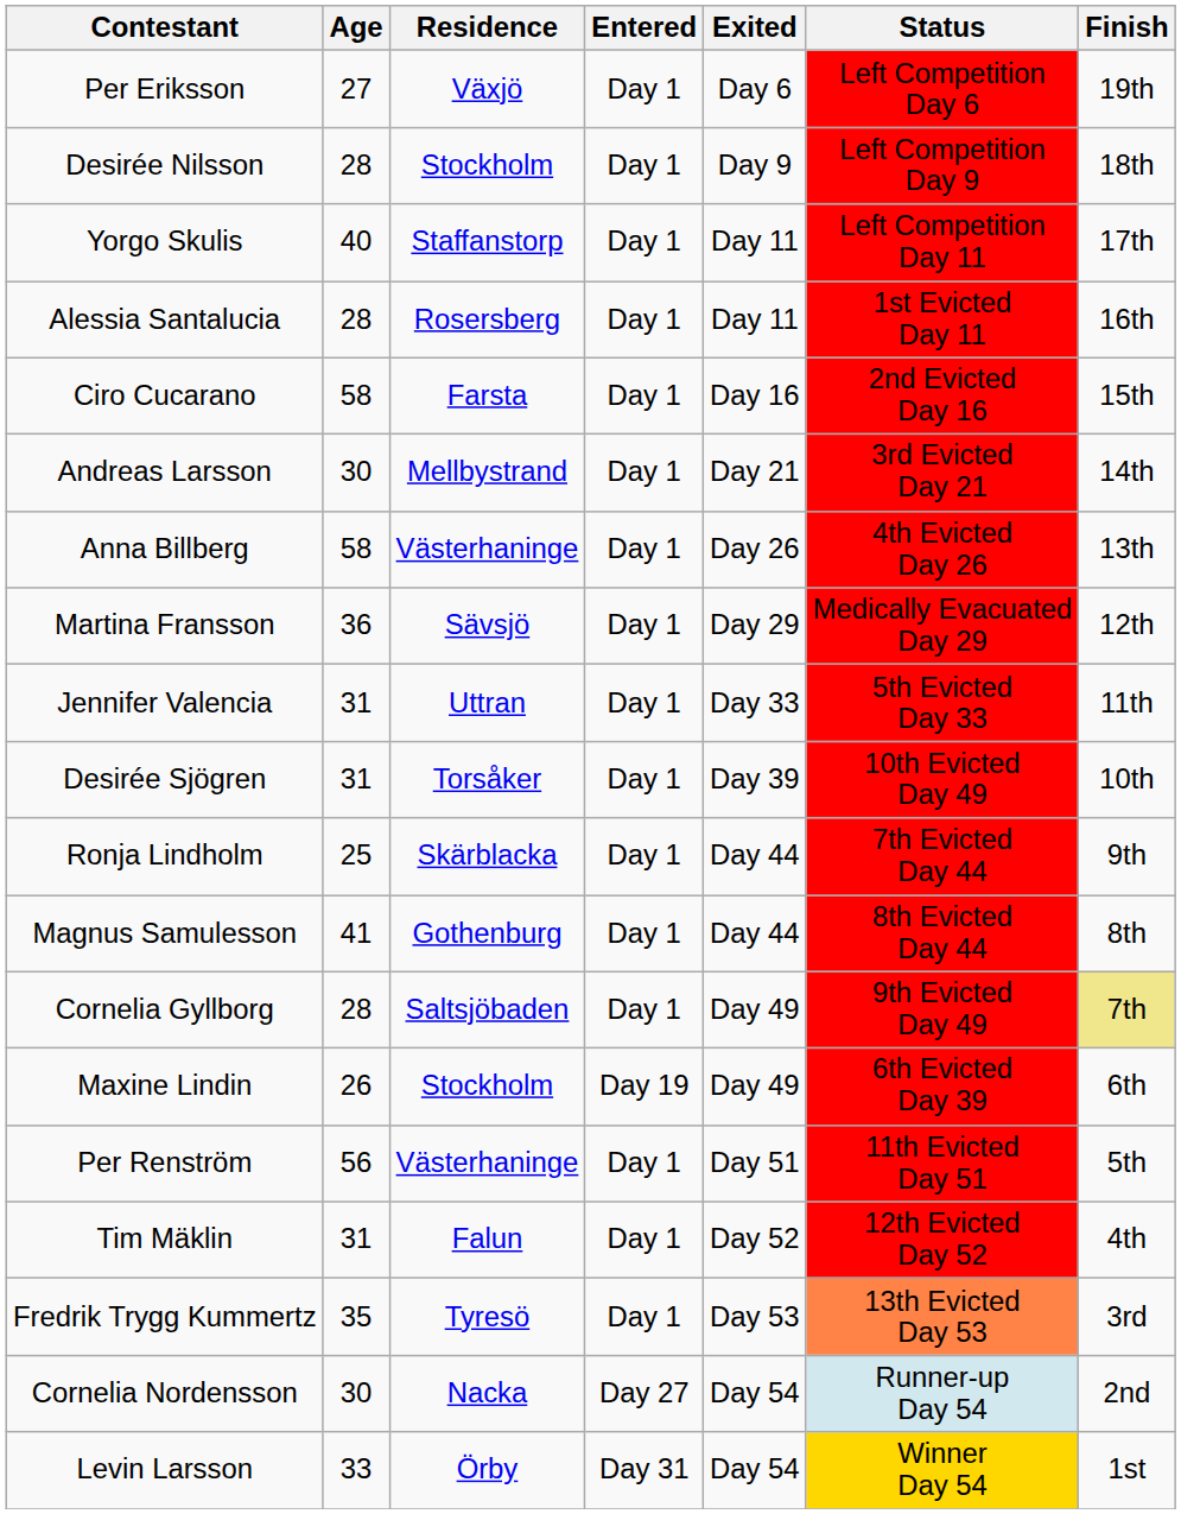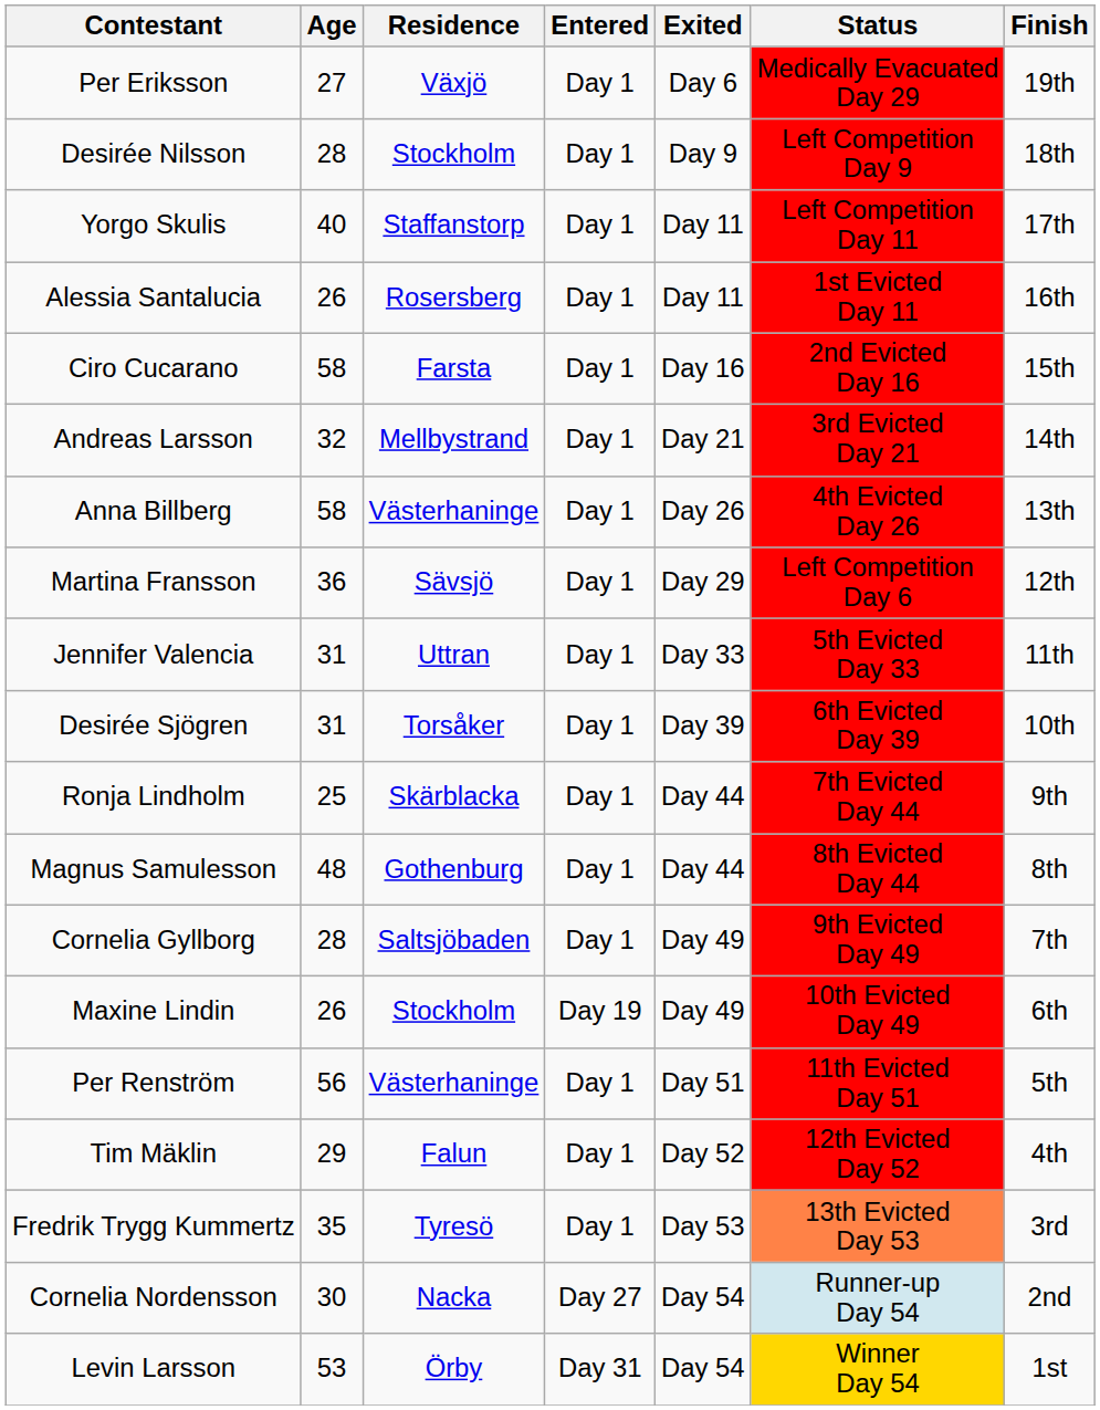Per Eriksson | Status: Left Competition Day 6 -> Medically Evacuated Day 29
Alessia Santalucia | Age: 28 -> 26
Andreas Larsson | Age: 30 -> 32
Martina Fransson | Status: Medically Evacuated Day 29 -> Left Competition Day 6
Desirée Sjögren | Status: 10th Evicted Day 49 -> 6th Evicted Day 39
Magnus Samulesson | Age: 41 -> 48
Cornelia Gyllborg | Finish: khaki background -> no background
Maxine Lindin | Status: 6th Evicted Day 39 -> 10th Evicted Day 49
Tim Mäklin | Age: 31 -> 29
Levin Larsson | Age: 33 -> 53
